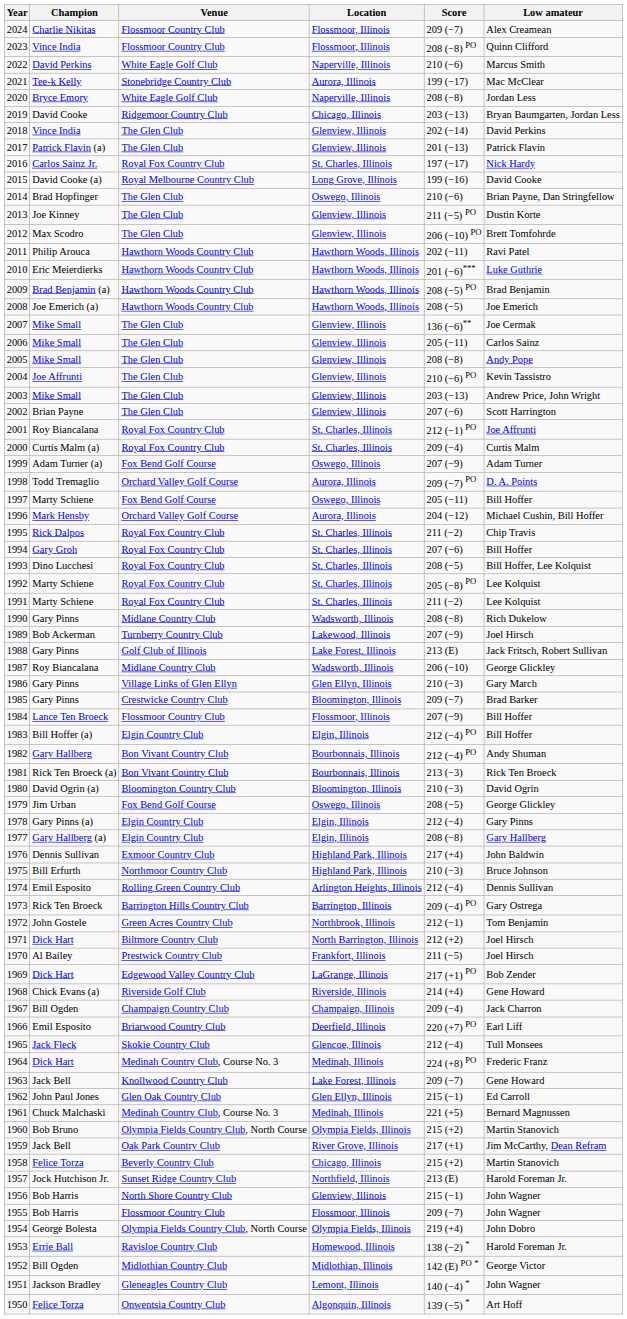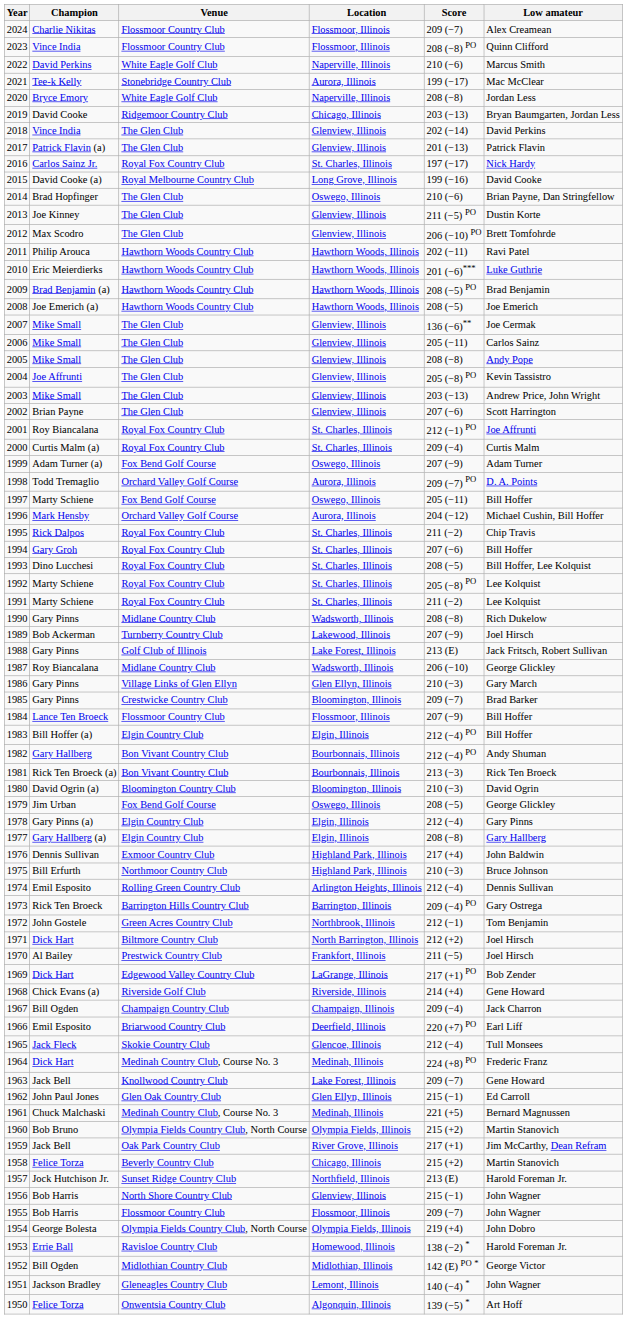2004 | Score: 210 (−6) PO -> 205 (−8) PO
